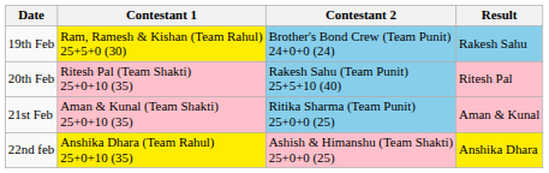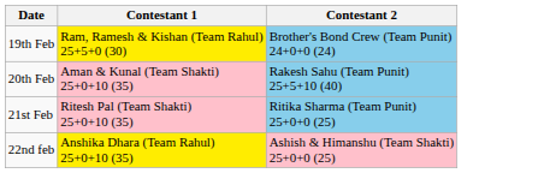- column: Result | Rakesh Sahu | Ritesh Pal | Aman & Kunal | Anshika Dhara
20th Feb | Contestant 1: Ritesh Pal (Team Shakti) 25+0+10 (35) -> Aman & Kunal (Team Shakti) 25+0+10 (35)
21st Feb | Contestant 1: Aman & Kunal (Team Shakti) 25+0+10 (35) -> Ritesh Pal (Team Shakti) 25+0+10 (35)
